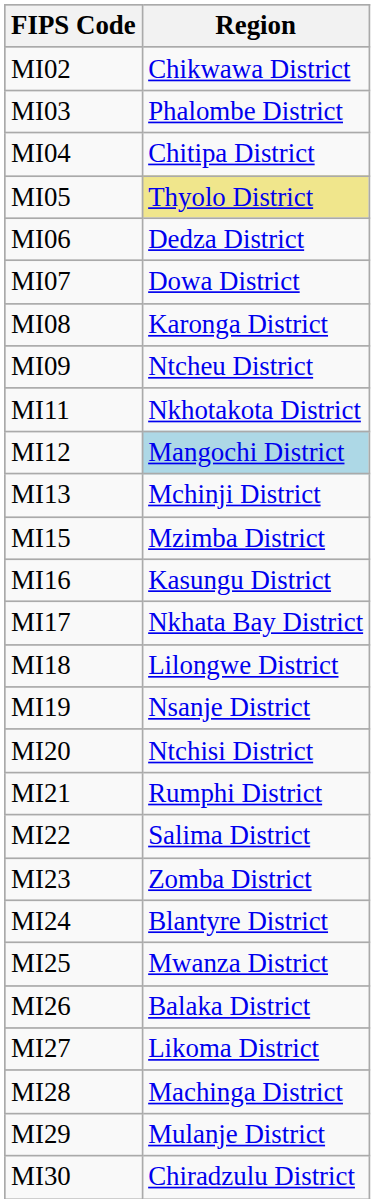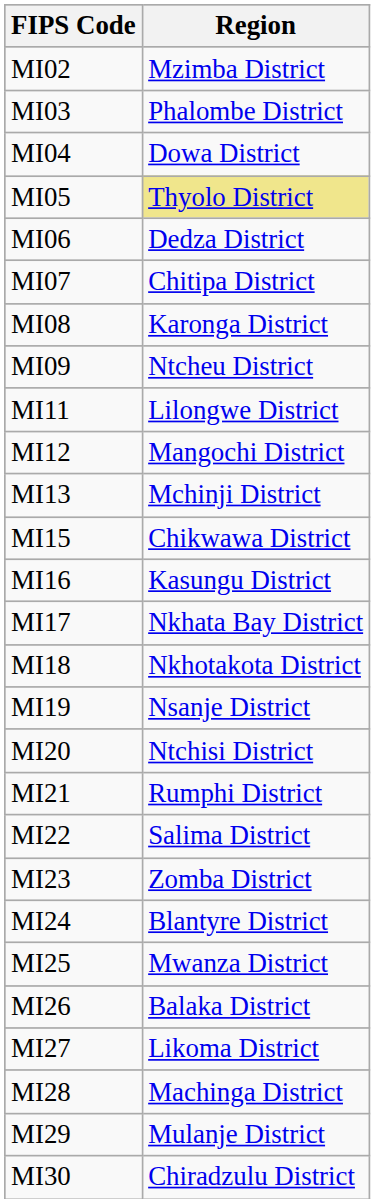MI02 | Region: Chikwawa District -> Mzimba District
MI04 | Region: Chitipa District -> Dowa District
MI07 | Region: Dowa District -> Chitipa District
MI11 | Region: Nkhotakota District -> Lilongwe District
MI12 | Region: lightblue background -> no background
MI15 | Region: Mzimba District -> Chikwawa District
MI18 | Region: Lilongwe District -> Nkhotakota District
